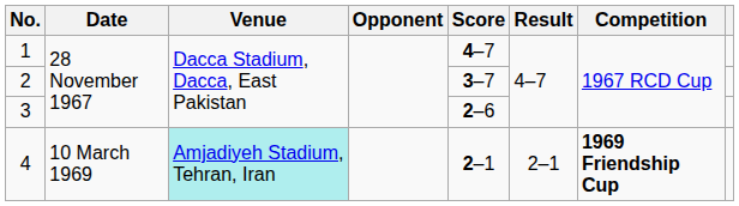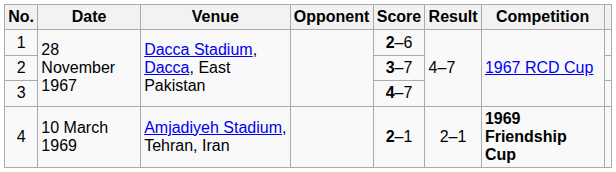1 | Score: 4–7 -> 2–6
3 | Score: 2–6 -> 4–7
4 | Venue: paleturquoise background -> no background
